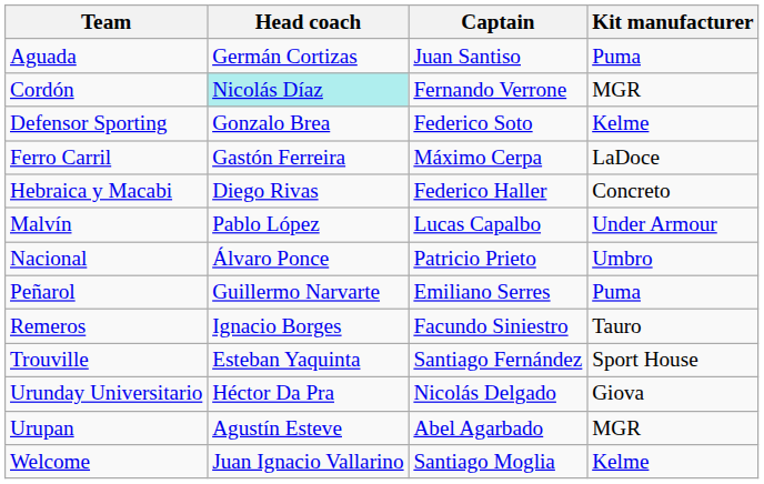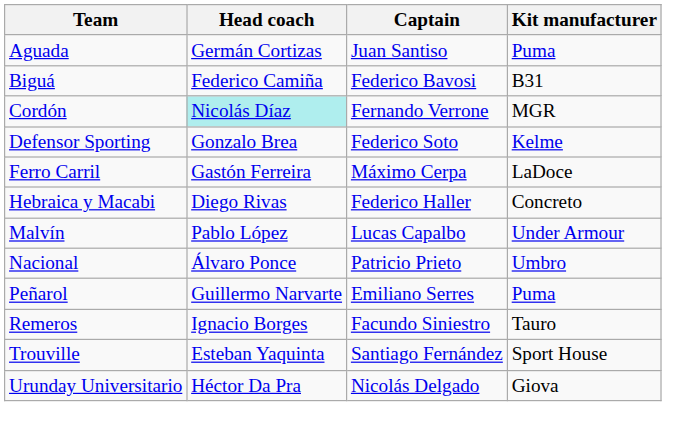+ row: Biguá | Federico Camiña | Federico Bavosi | B31
- row: Urupan | Agustín Esteve | Abel Agarbado | MGR
- row: Welcome | Juan Ignacio Vallarino | Santiago Moglia | Kelme
